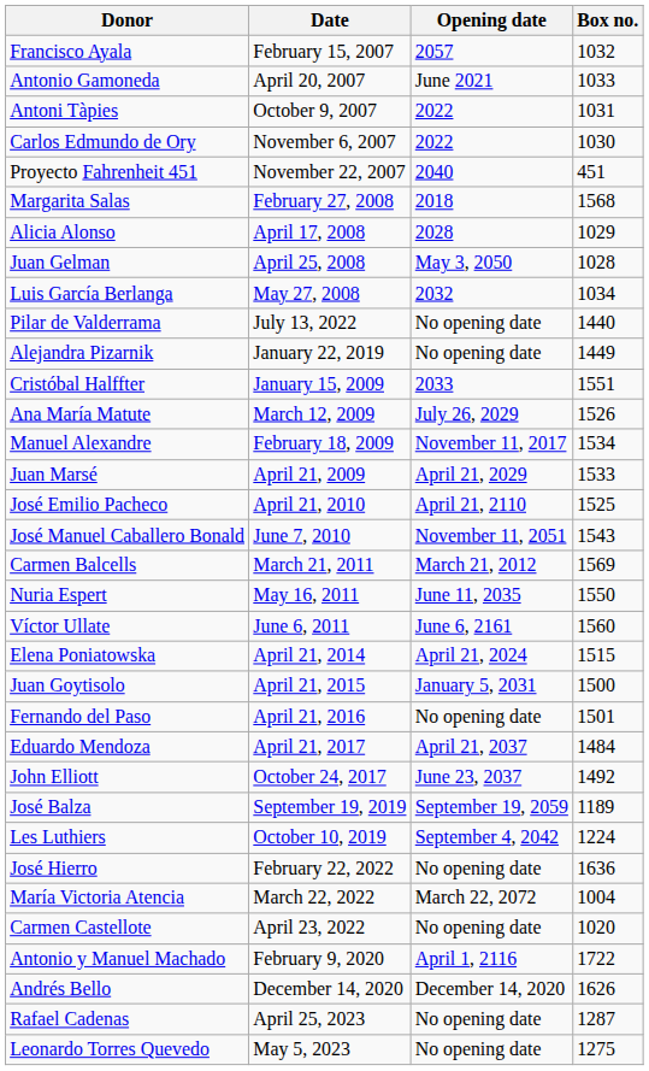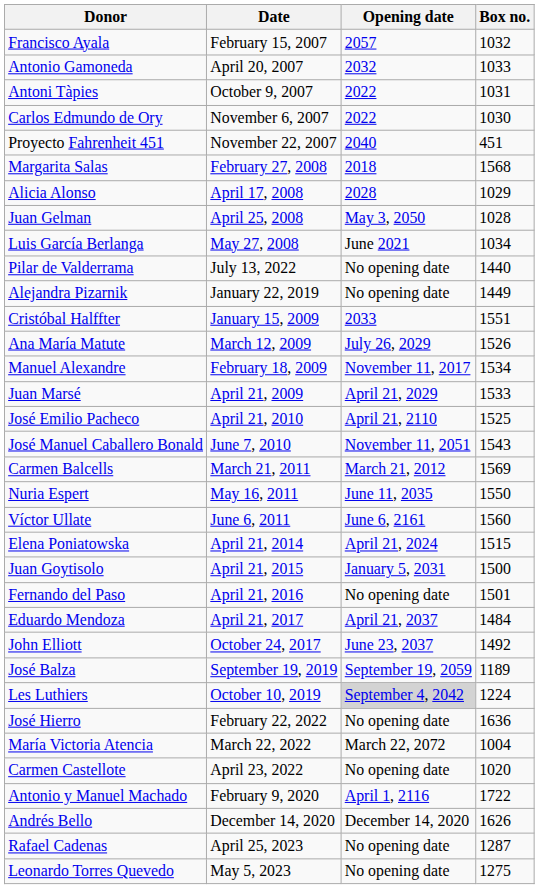Antonio Gamoneda | Opening date: June 2021 -> 2032
Luis García Berlanga | Opening date: 2032 -> June 2021
Les Luthiers | Opening date: no background -> lightgrey background
